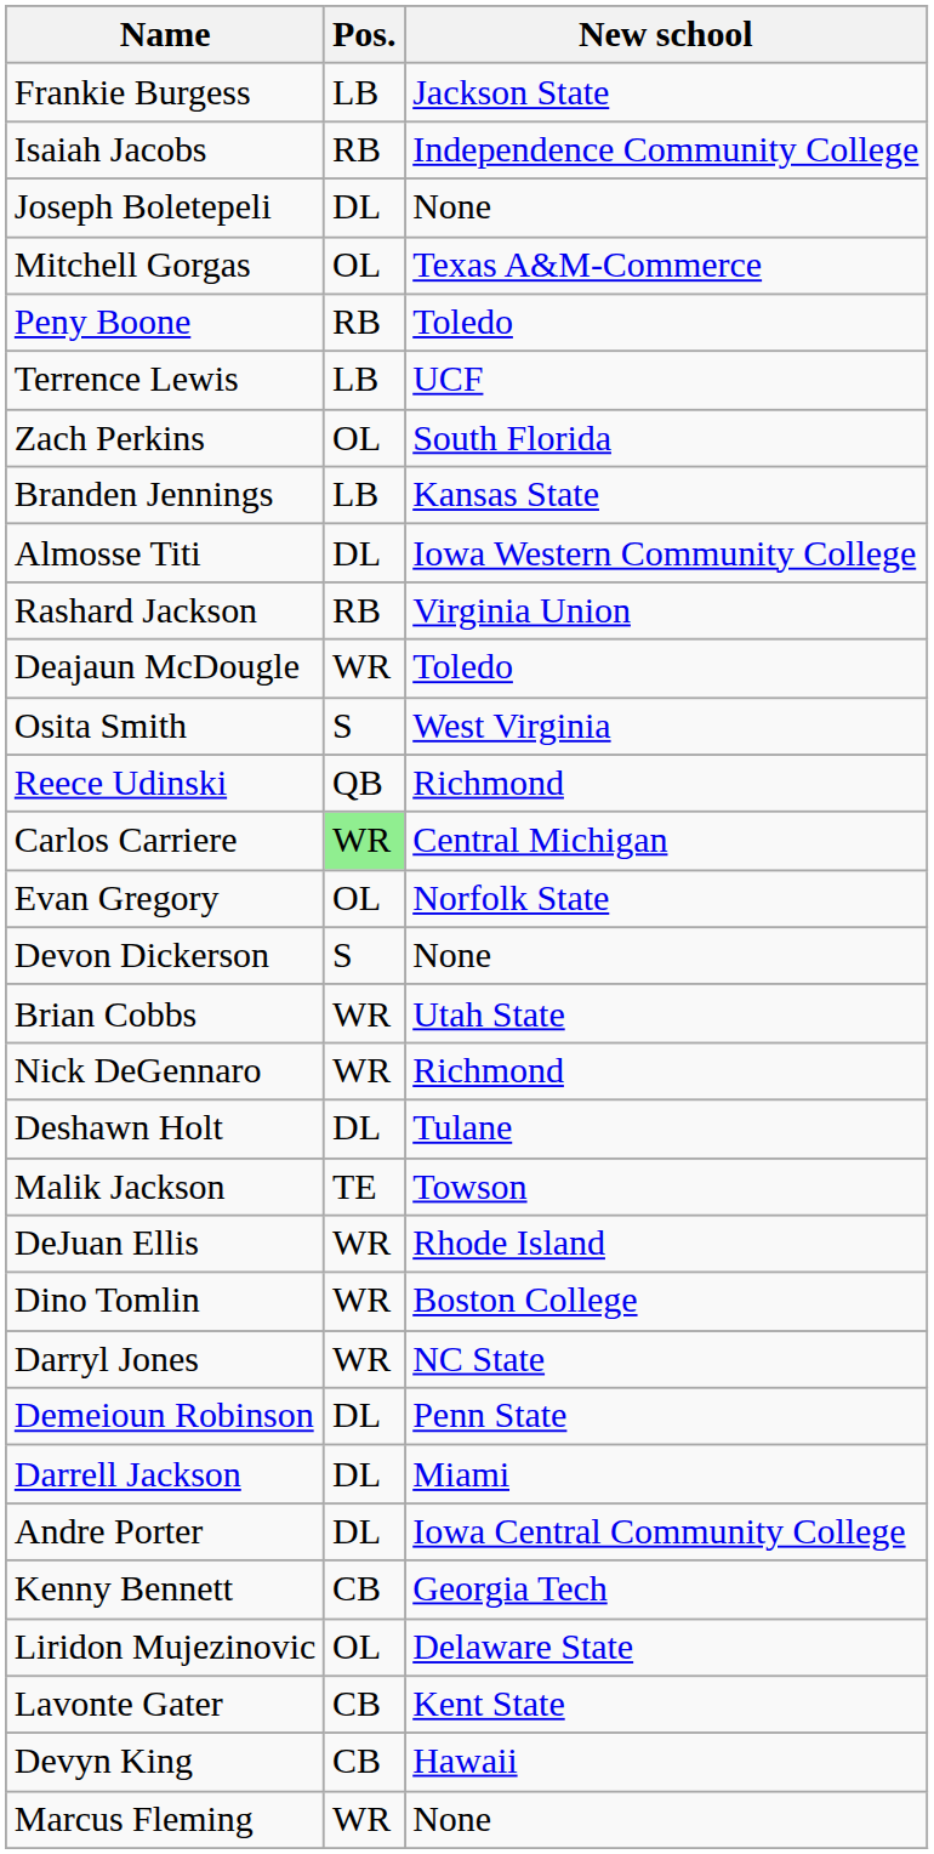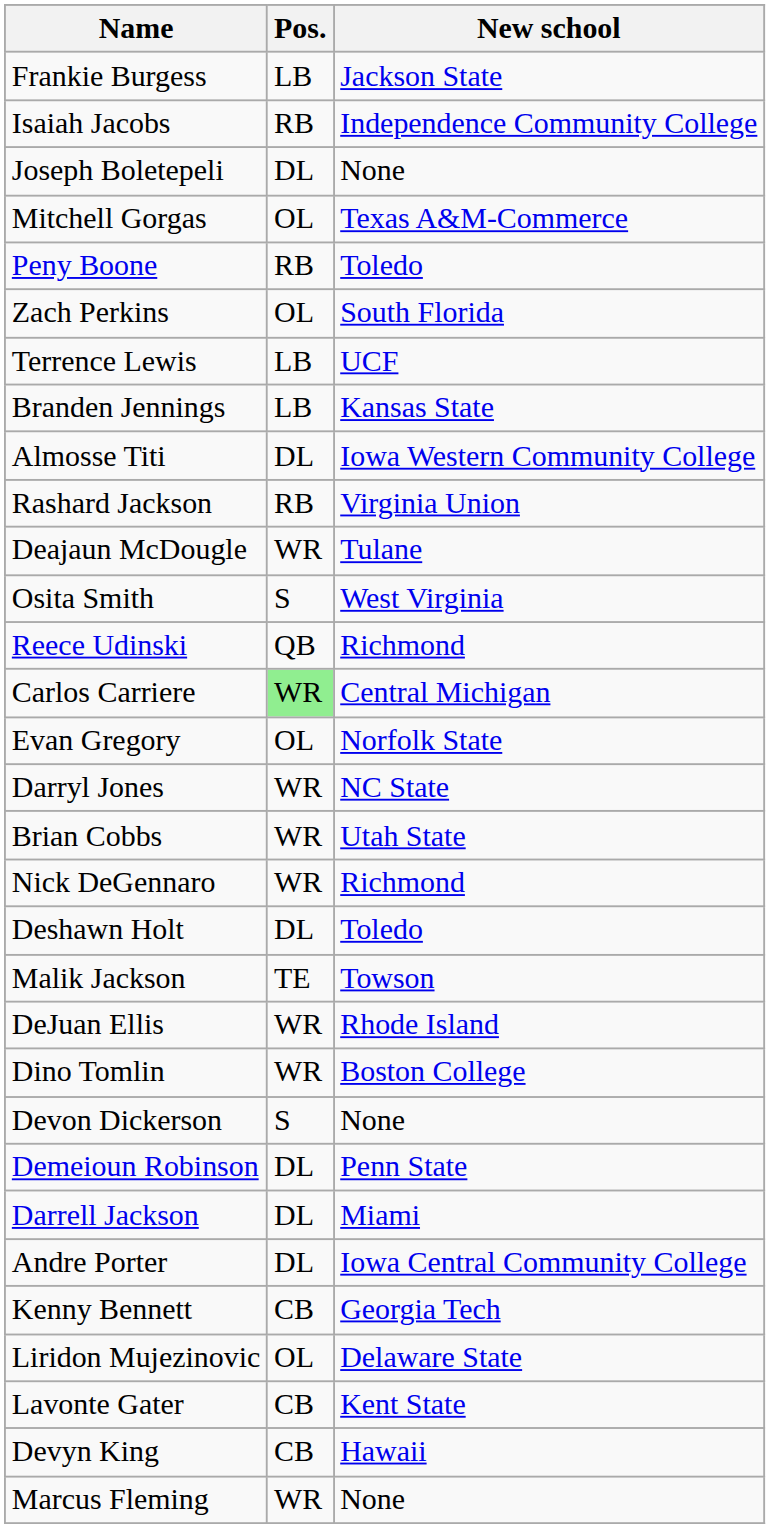rows swapped: Terrence Lewis <-> Zach Perkins
Deajaun McDougle | New school: Toledo -> Tulane
rows swapped: Darryl Jones <-> Devon Dickerson
Deshawn Holt | New school: Tulane -> Toledo
